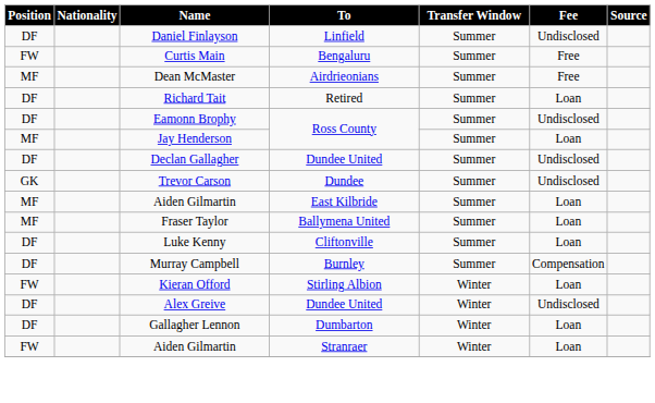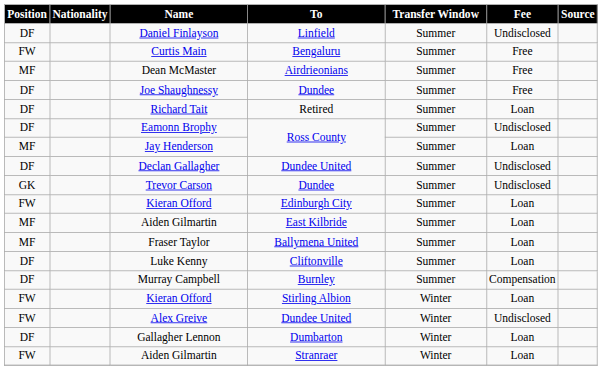+ row: DF | Joe Shaughnessy | Dundee | Summer | Free
+ row: FW | Kieran Offord | Edinburgh City | Summer | Loan
Alex Greive | Position: DF -> FW
